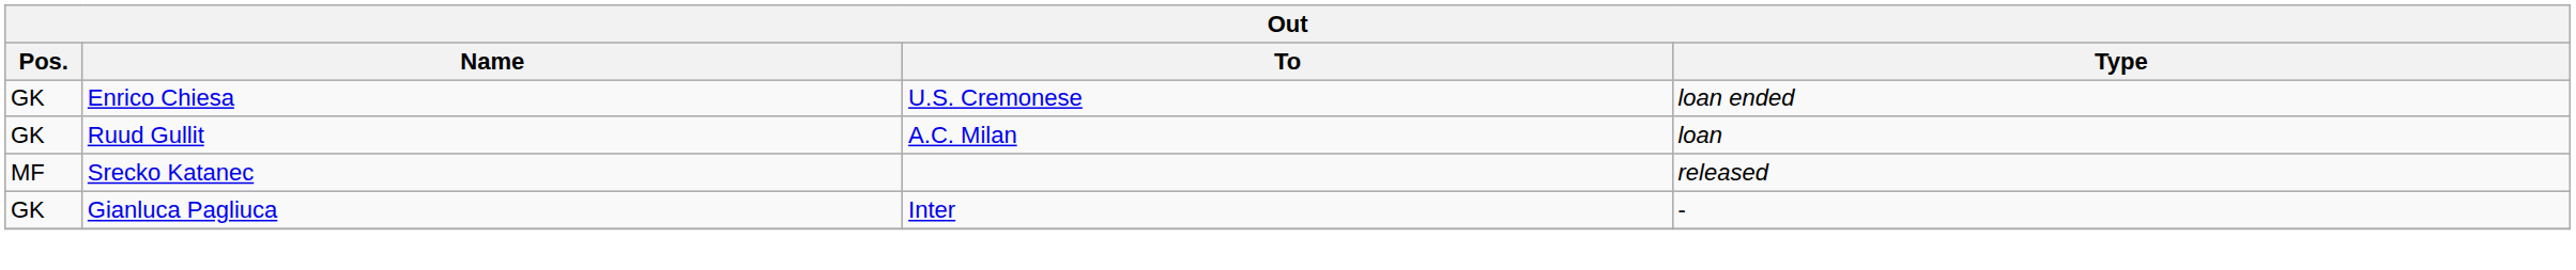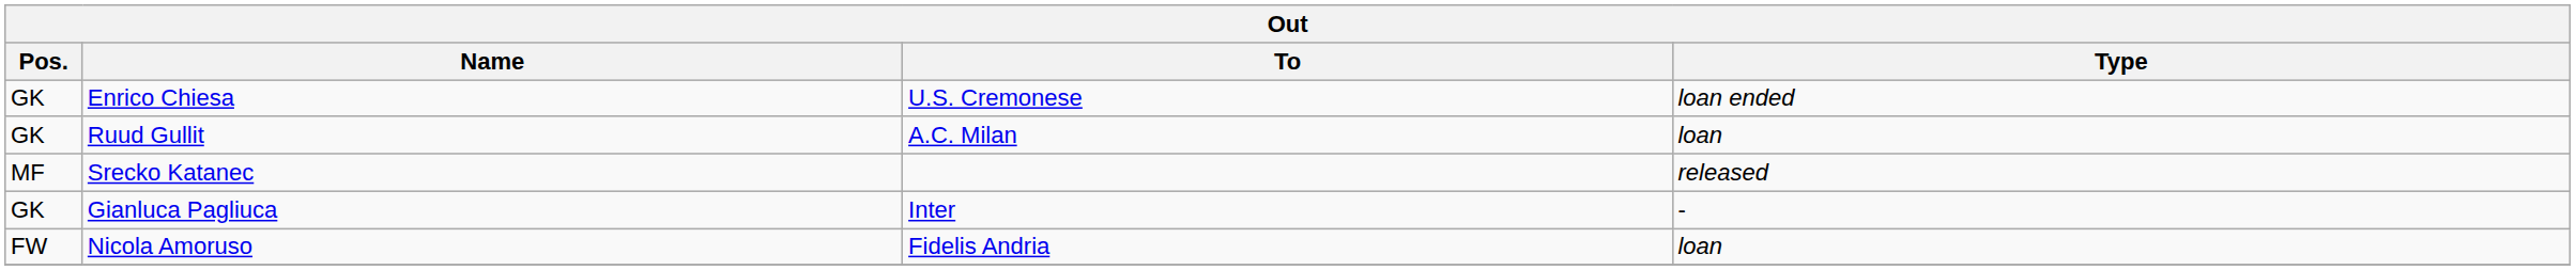+ row: FW | Nicola Amoruso | Fidelis Andria | loan
